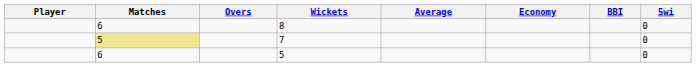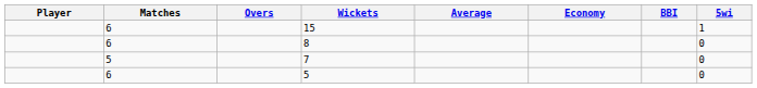+ row: 6 | 15 | 1
7 | Matches: khaki background -> no background
